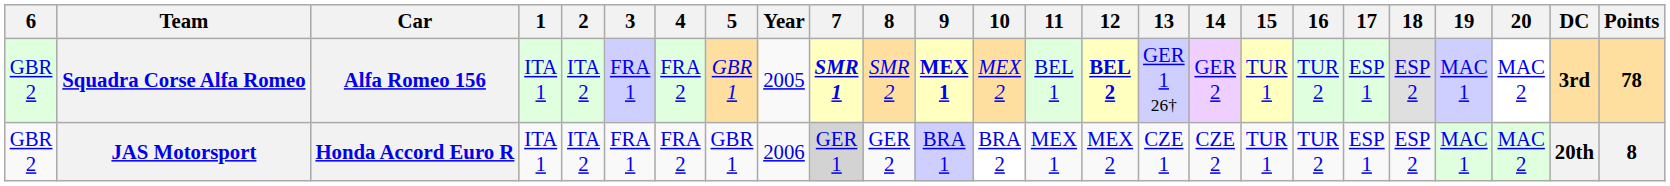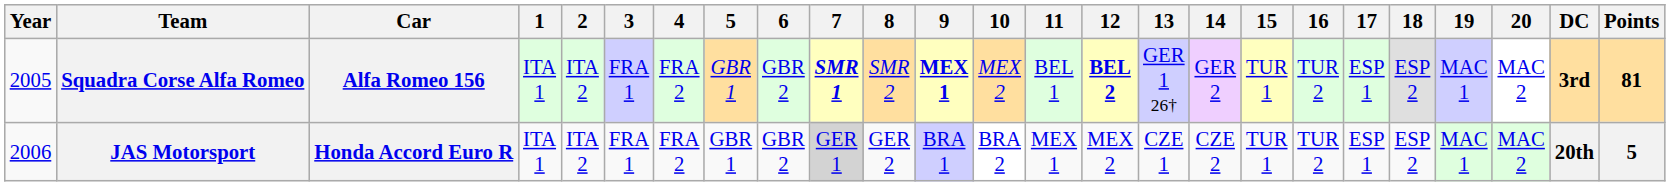columns swapped: Year <-> 6
Squadra Corse Alfa Romeo | Points: 78 -> 81
JAS Motorsport | Points: 8 -> 5
